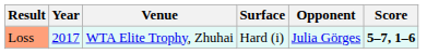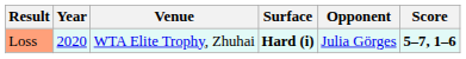Loss | Year: 2017 -> 2020
Loss | Surface: normal -> bold
